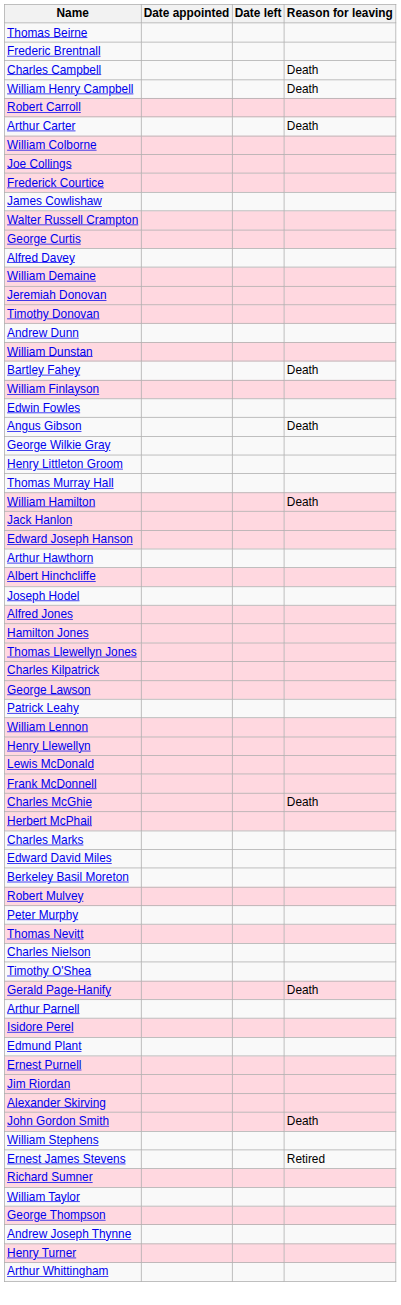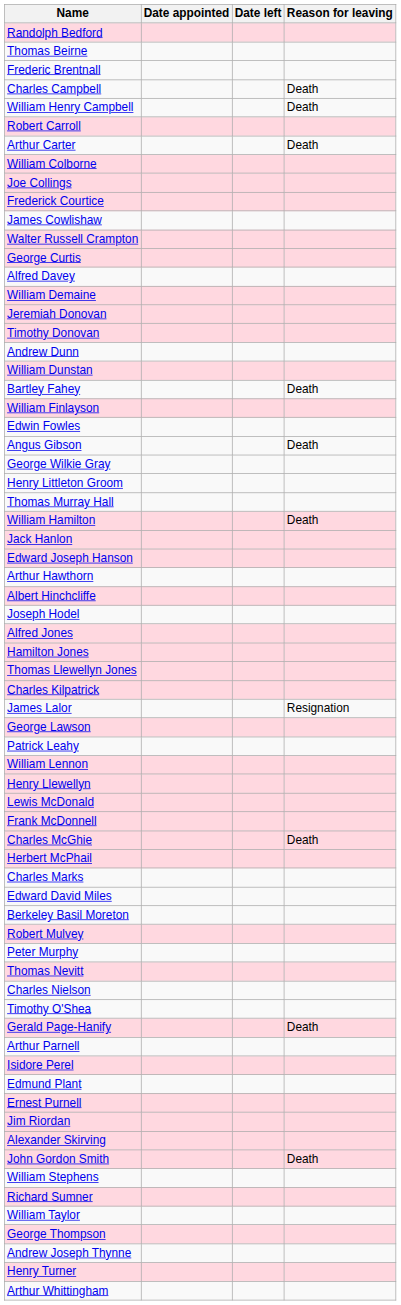+ row: Randolph Bedford
+ row: James Lalor | Resignation
- row: Ernest James Stevens | Retired
